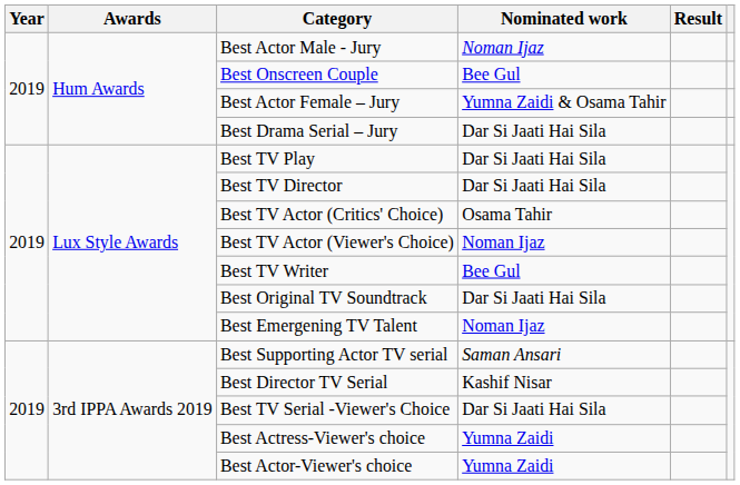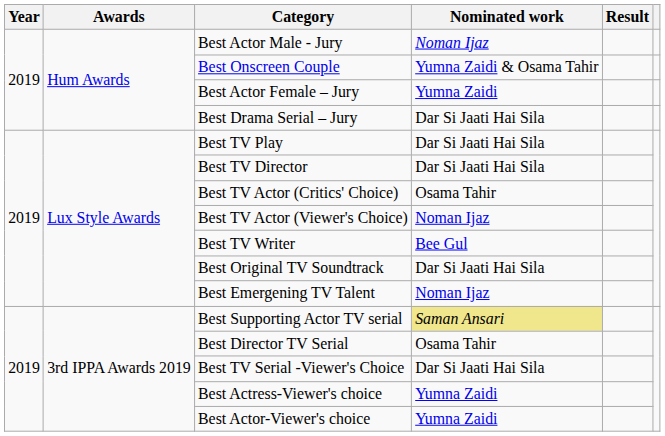Best Onscreen Couple | Nominated work: Bee Gul -> Yumna Zaidi & Osama Tahir
Best Actor Female – Jury | Nominated work: Yumna Zaidi & Osama Tahir -> Yumna Zaidi
Best Supporting Actor TV serial | Nominated work: no background -> khaki background
Best Director TV Serial | Nominated work: Kashif Nisar -> Osama Tahir
